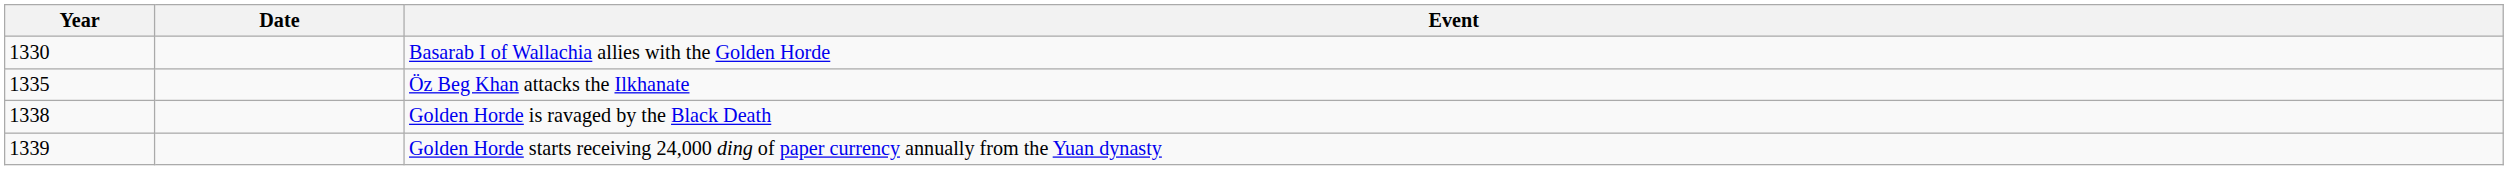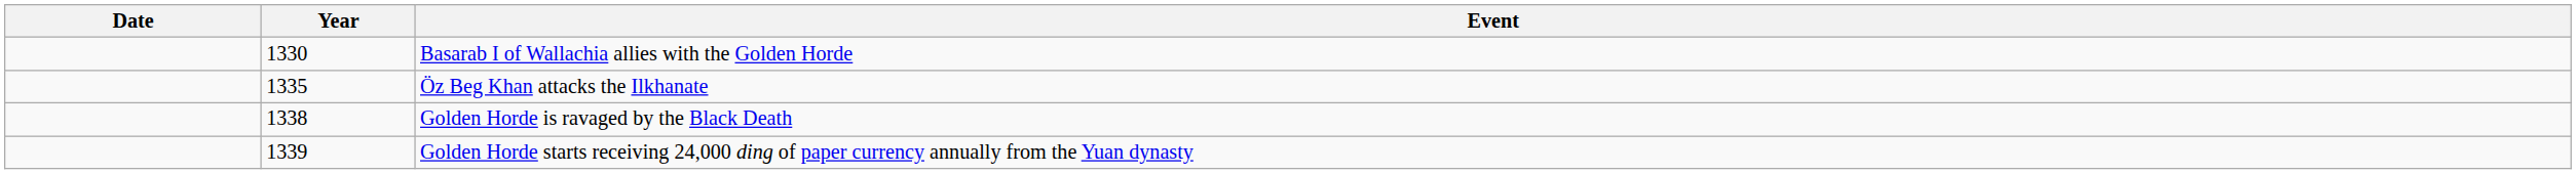columns swapped: Year <-> Date
